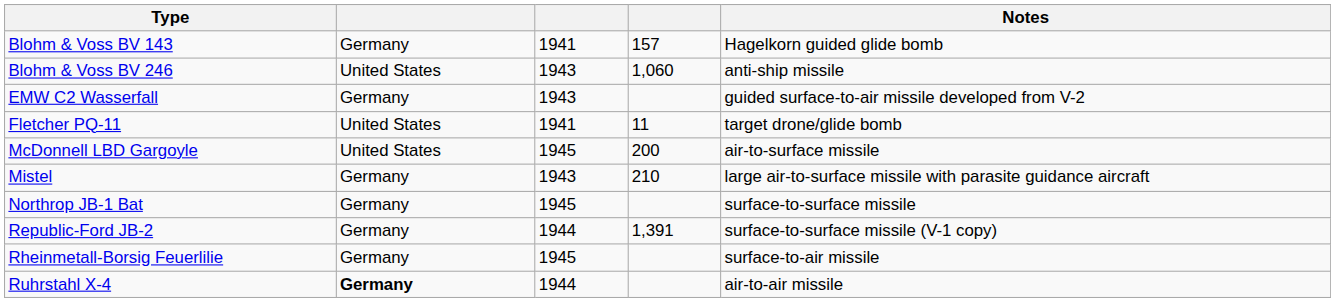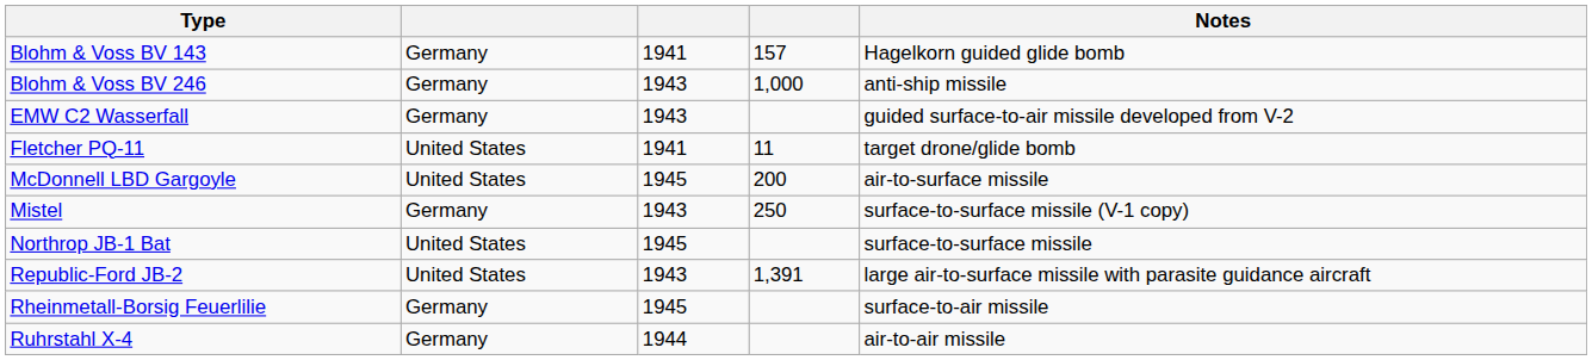Blohm & Voss BV 246 | column 2: United States -> Germany
Blohm & Voss BV 246 | column 4: 1,060 -> 1,000
Mistel | column 4: 210 -> 250
Mistel | Notes: large air-to-surface missile with parasite guidance aircraft -> surface-to-surface missile (V-1 copy)
Northrop JB-1 Bat | column 2: Germany -> United States
Republic-Ford JB-2 | column 2: Germany -> United States
Republic-Ford JB-2 | column 3: 1944 -> 1943
Republic-Ford JB-2 | Notes: surface-to-surface missile (V-1 copy) -> large air-to-surface missile with parasite guidance aircraft
Ruhrstahl X-4 | column 2: bold -> normal
